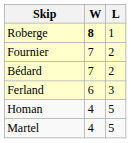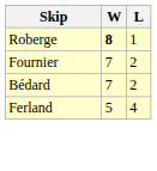Ferland | W: 6 -> 5
Ferland | L: 3 -> 4
- row: Homan | 4 | 5
- row: Martel | 4 | 5
